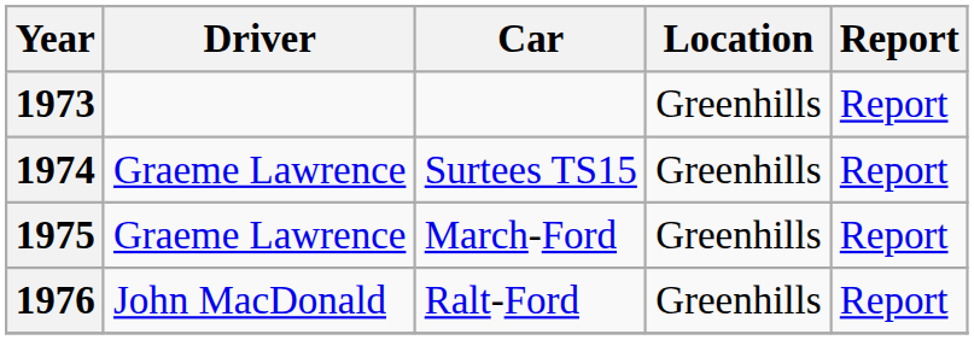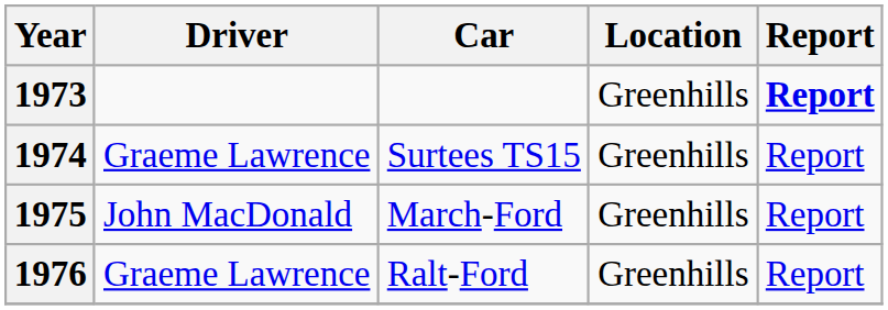1973 | Report: normal -> bold
1975 | Driver: Graeme Lawrence -> John MacDonald
1976 | Driver: John MacDonald -> Graeme Lawrence
